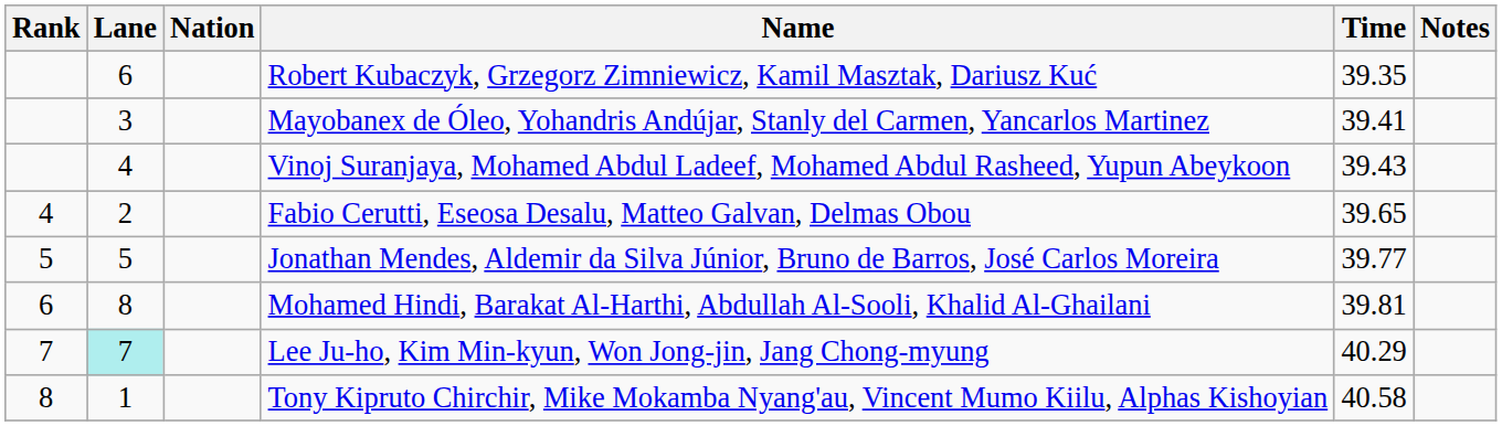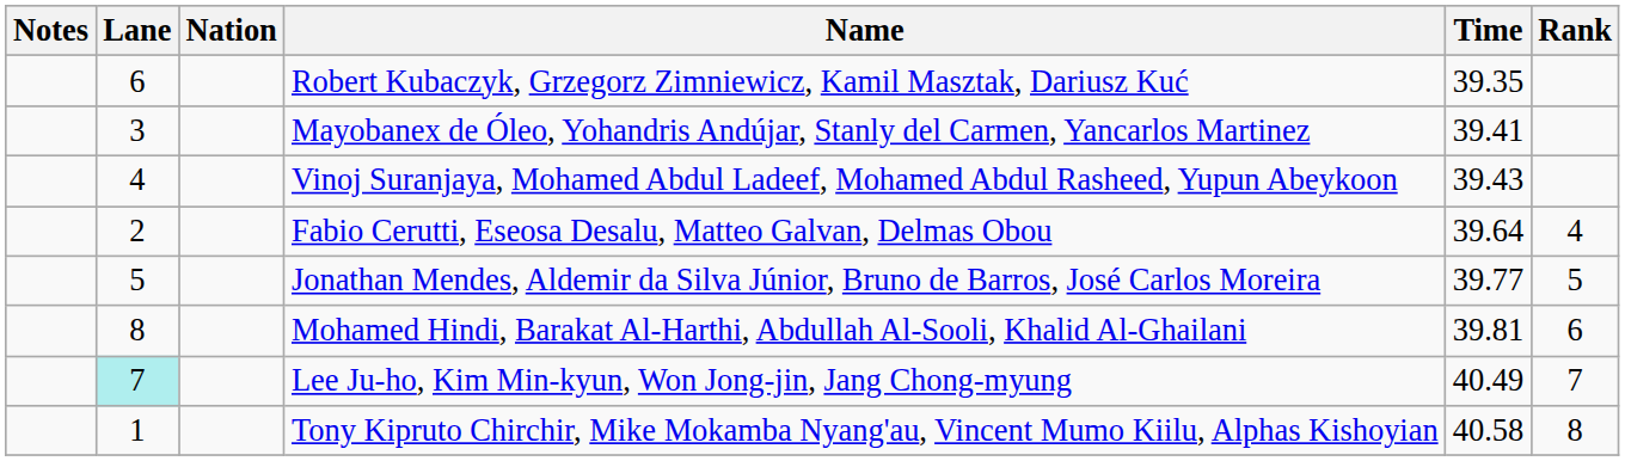columns swapped: Rank <-> Notes
Fabio Cerutti, Eseosa Desalu, Matteo Galvan, Delmas Obou | Time: 39.65 -> 39.64
Lee Ju-ho, Kim Min-kyun, Won Jong-jin, Jang Chong-myung | Time: 40.29 -> 40.49
